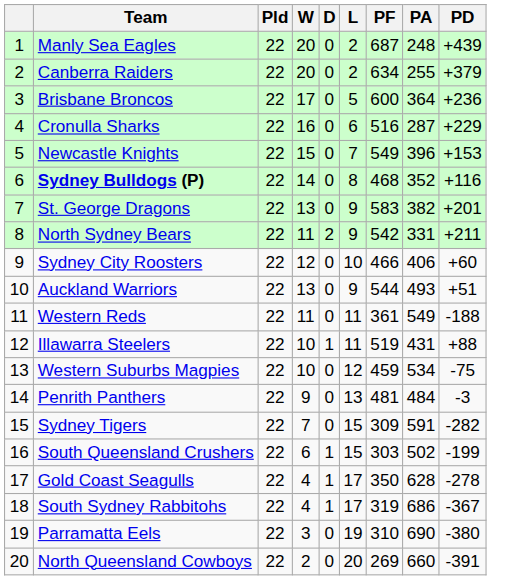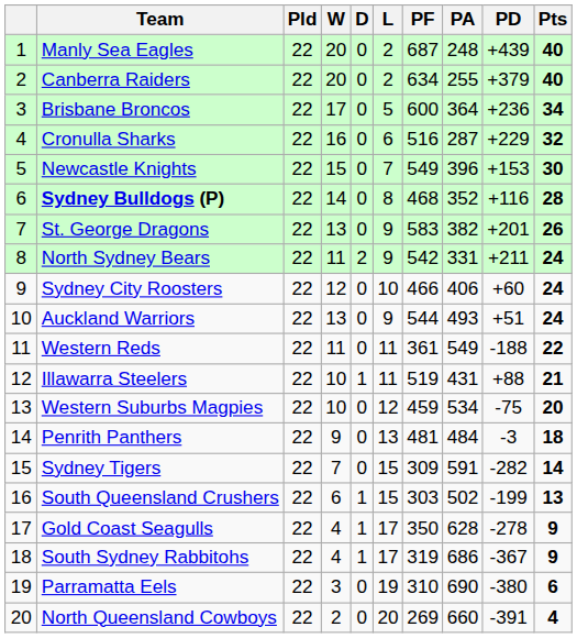+ column: Pts | 40 | 40 | 34 | 32 | 30 | 28 | 26 | 24 | 24 | 24 | 22 | 21 | 20 | 18 | 14 | 13 | 9 | 9 | 6 | 4
